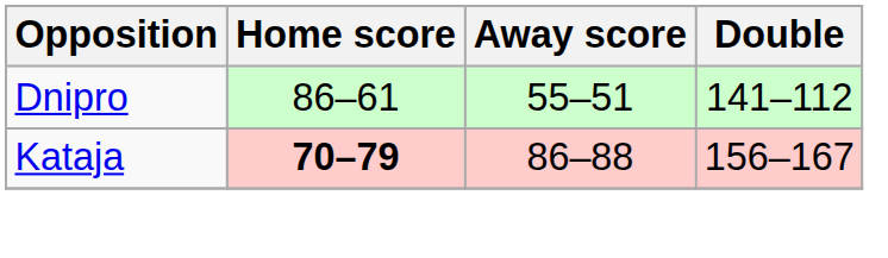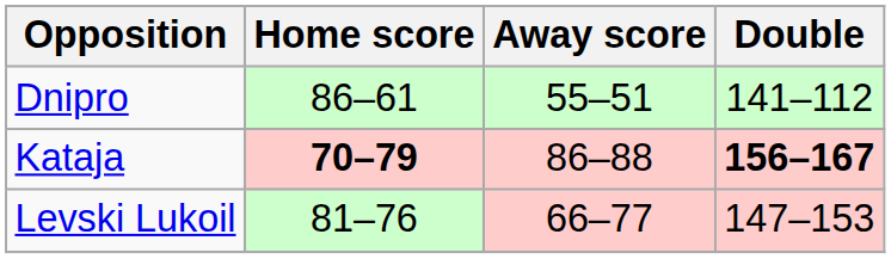Kataja | Double: normal -> bold
+ row: Levski Lukoil | 81–76 | 66–77 | 147–153
